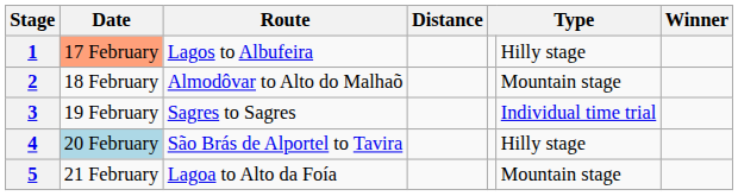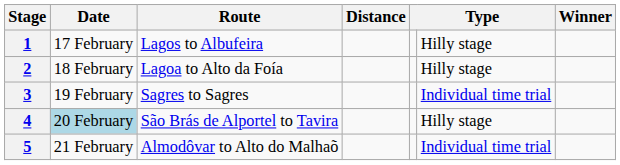1 | Date: lightsalmon background -> no background
2 | Route: Almodôvar to Alto do Malhaõ -> Lagoa to Alto da Foía
2 | column 6: Mountain stage -> Hilly stage
5 | Route: Lagoa to Alto da Foía -> Almodôvar to Alto do Malhaõ
5 | column 6: Mountain stage -> Individual time trial
